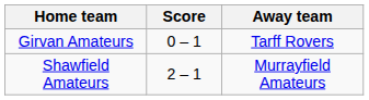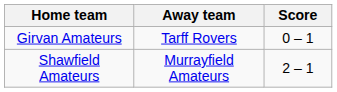columns swapped: Score <-> Away team
